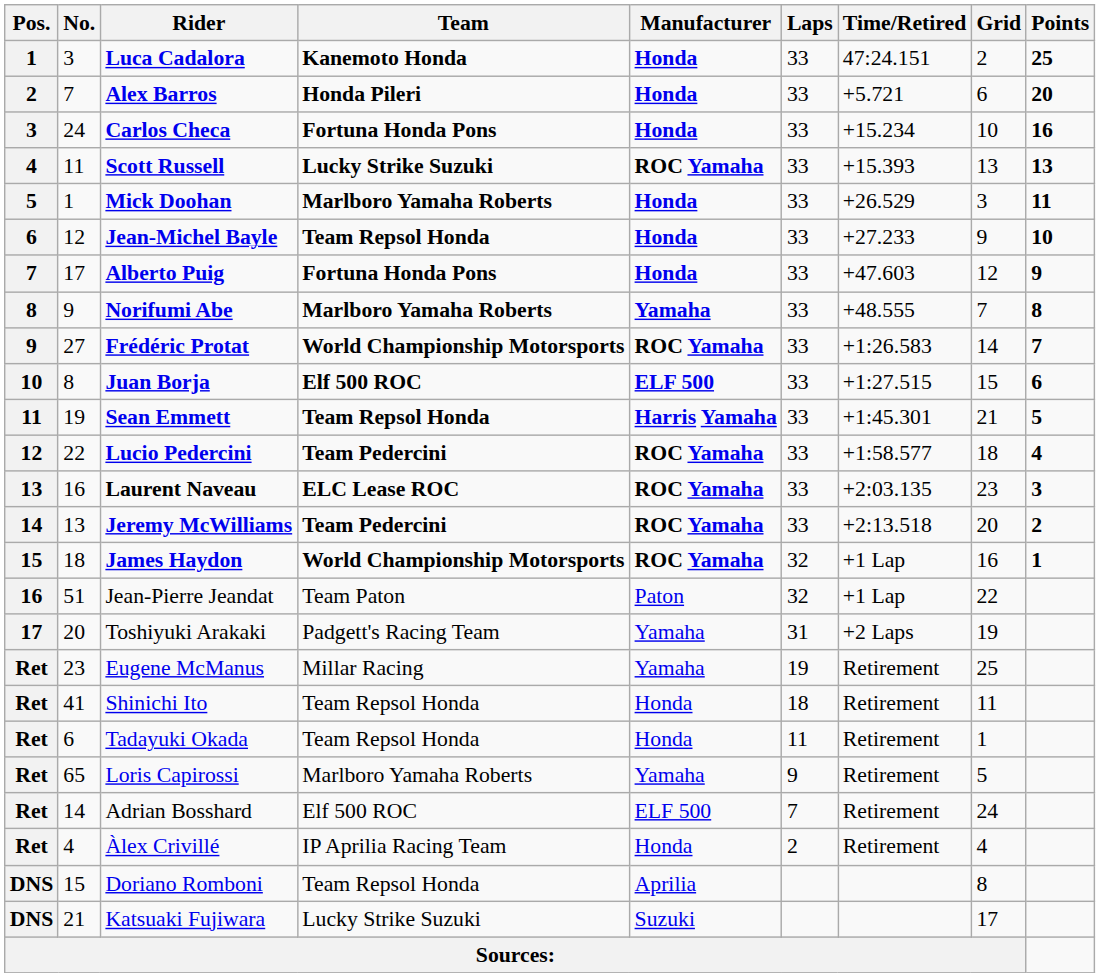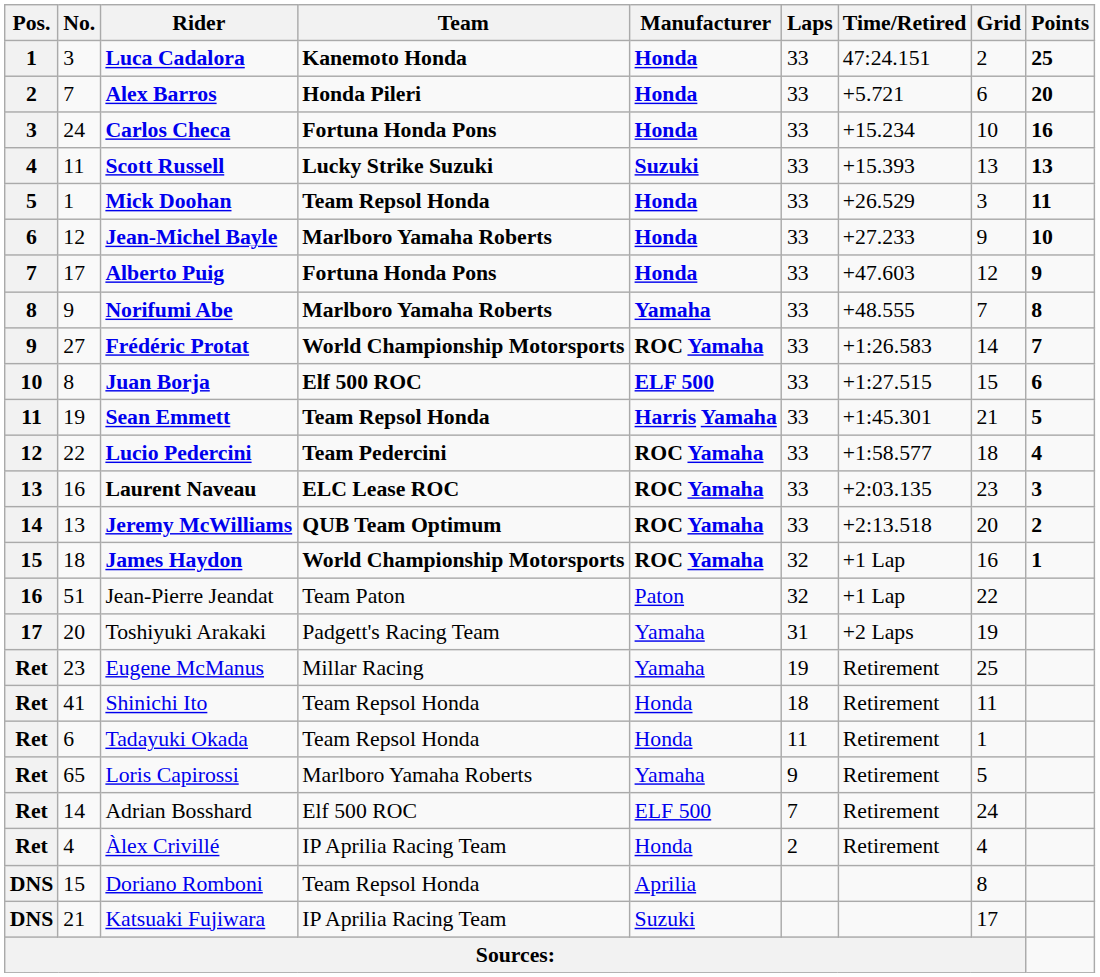Scott Russell | Manufacturer: ROC Yamaha -> Suzuki
Mick Doohan | Team: Marlboro Yamaha Roberts -> Team Repsol Honda
Jean-Michel Bayle | Team: Team Repsol Honda -> Marlboro Yamaha Roberts
Jeremy McWilliams | Team: Team Pedercini -> QUB Team Optimum
Katsuaki Fujiwara | Team: Lucky Strike Suzuki -> IP Aprilia Racing Team
